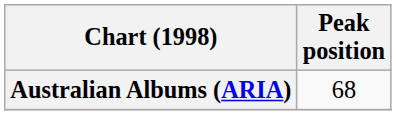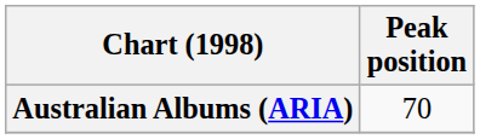Australian Albums (ARIA) | Peak position: 68 -> 70
